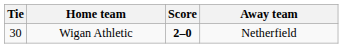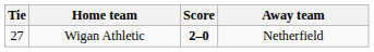Wigan Athletic | Tie: 30 -> 27
